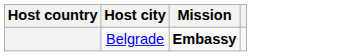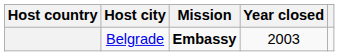+ column: Year closed | 2003
